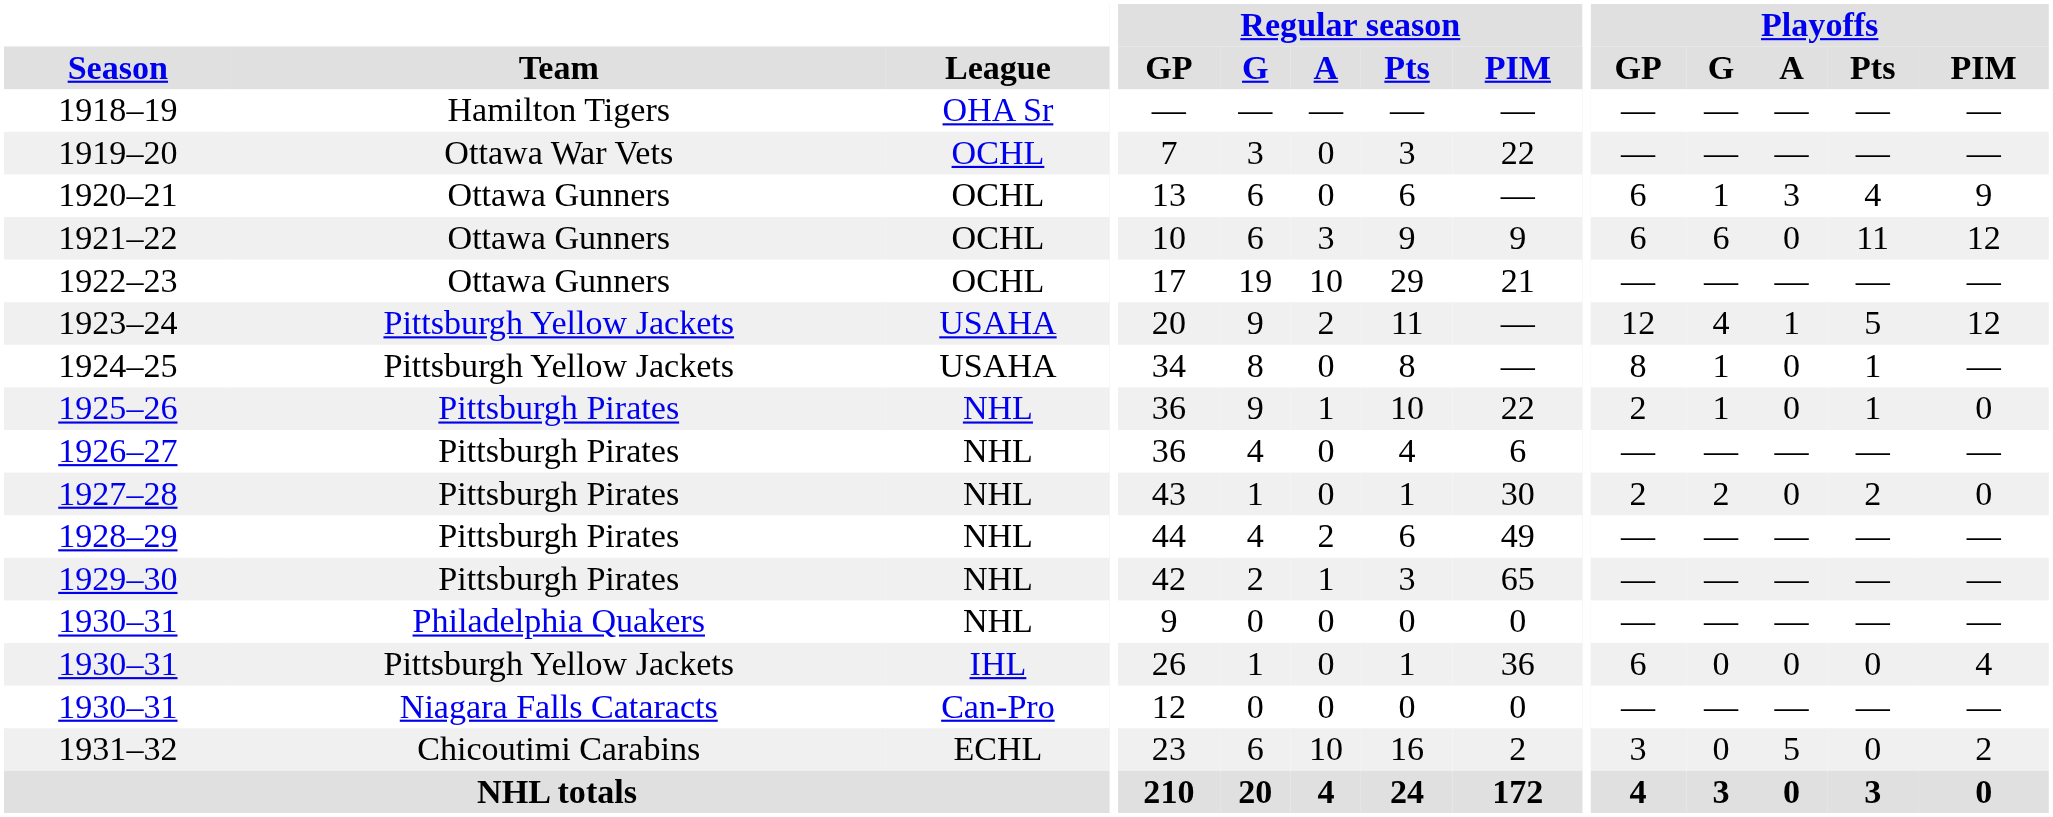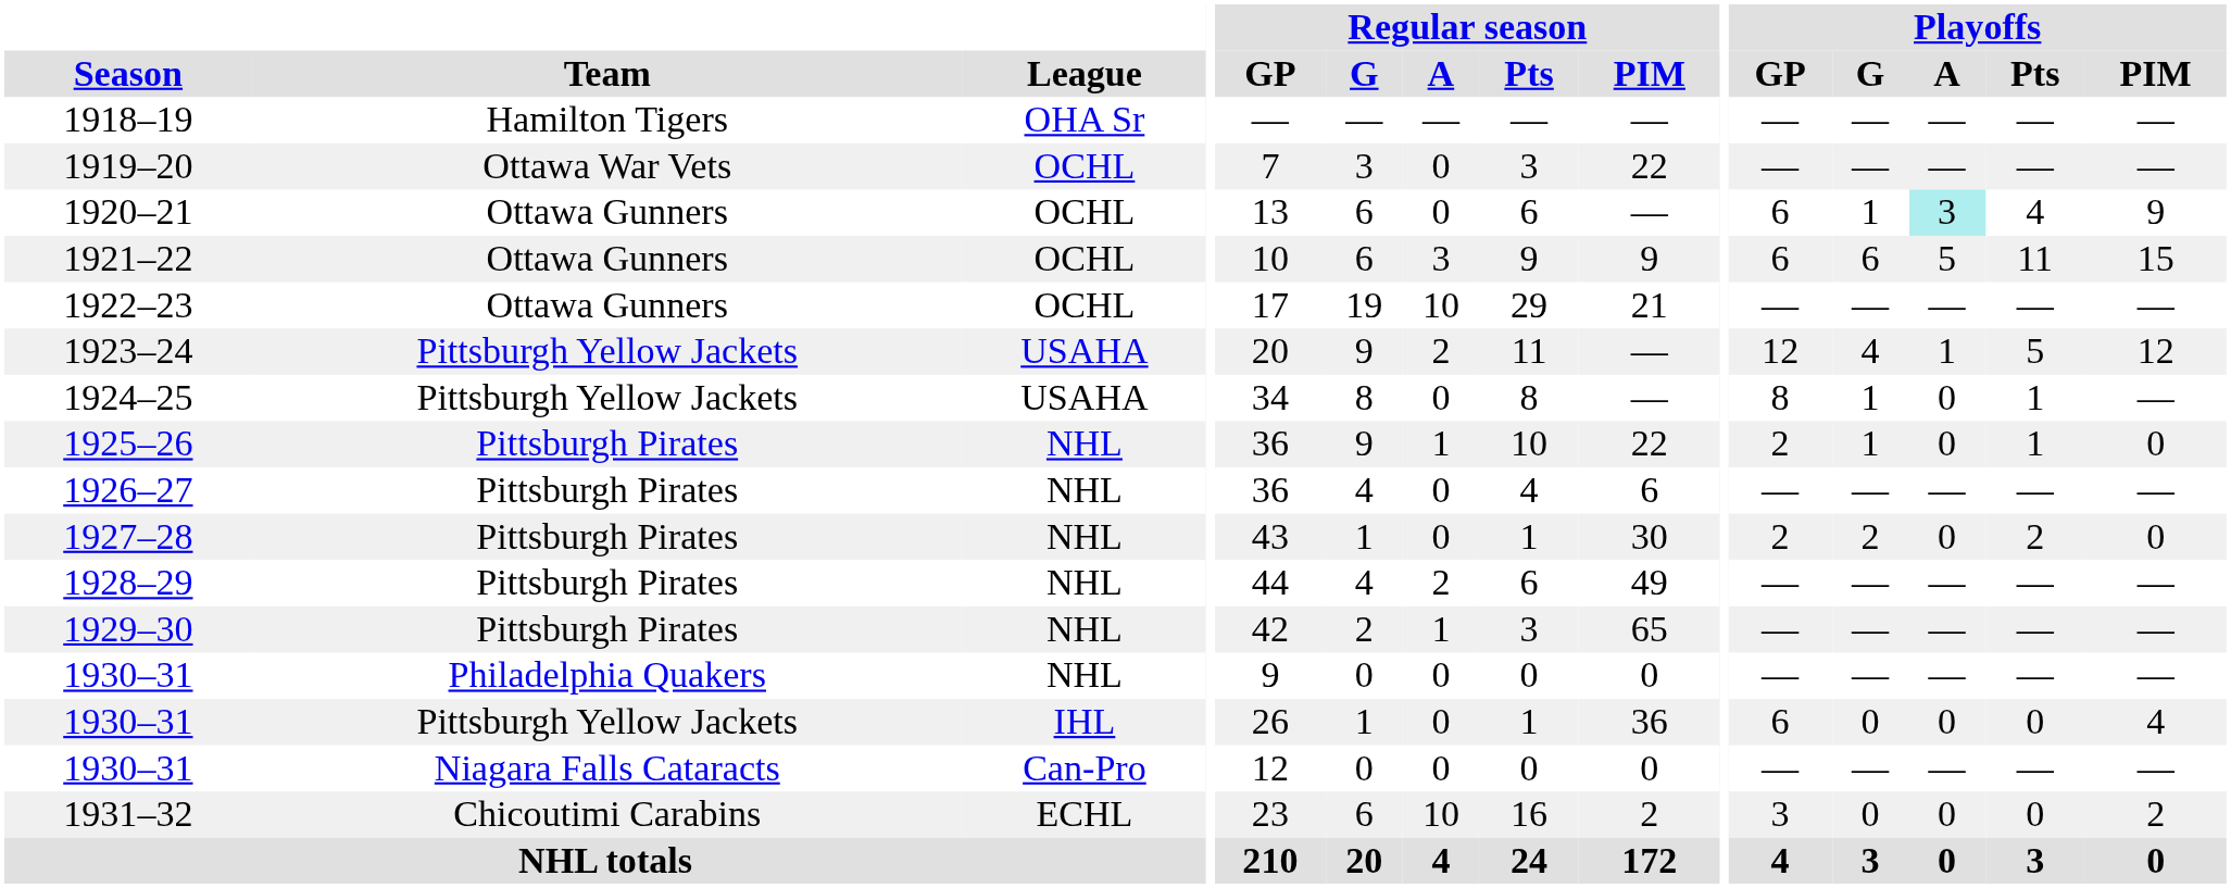1920–21 | Playoffs / A: no background -> paleturquoise background
1921–22 | Playoffs / A: 0 -> 5
1921–22 | Playoffs / PIM: 12 -> 15
1931–32 | Playoffs / A: 5 -> 0
